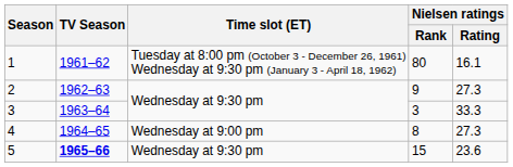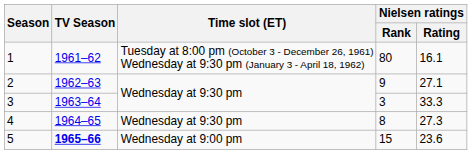2 | Nielsen ratings / Rating: 27.3 -> 27.1
4 | Time slot (ET): Wednesday at 9:00 pm -> Wednesday at 9:30 pm
5 | Time slot (ET): Wednesday at 9:30 pm -> Wednesday at 9:00 pm
